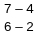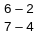rows swapped: 7 – 4 <-> 6 – 2
